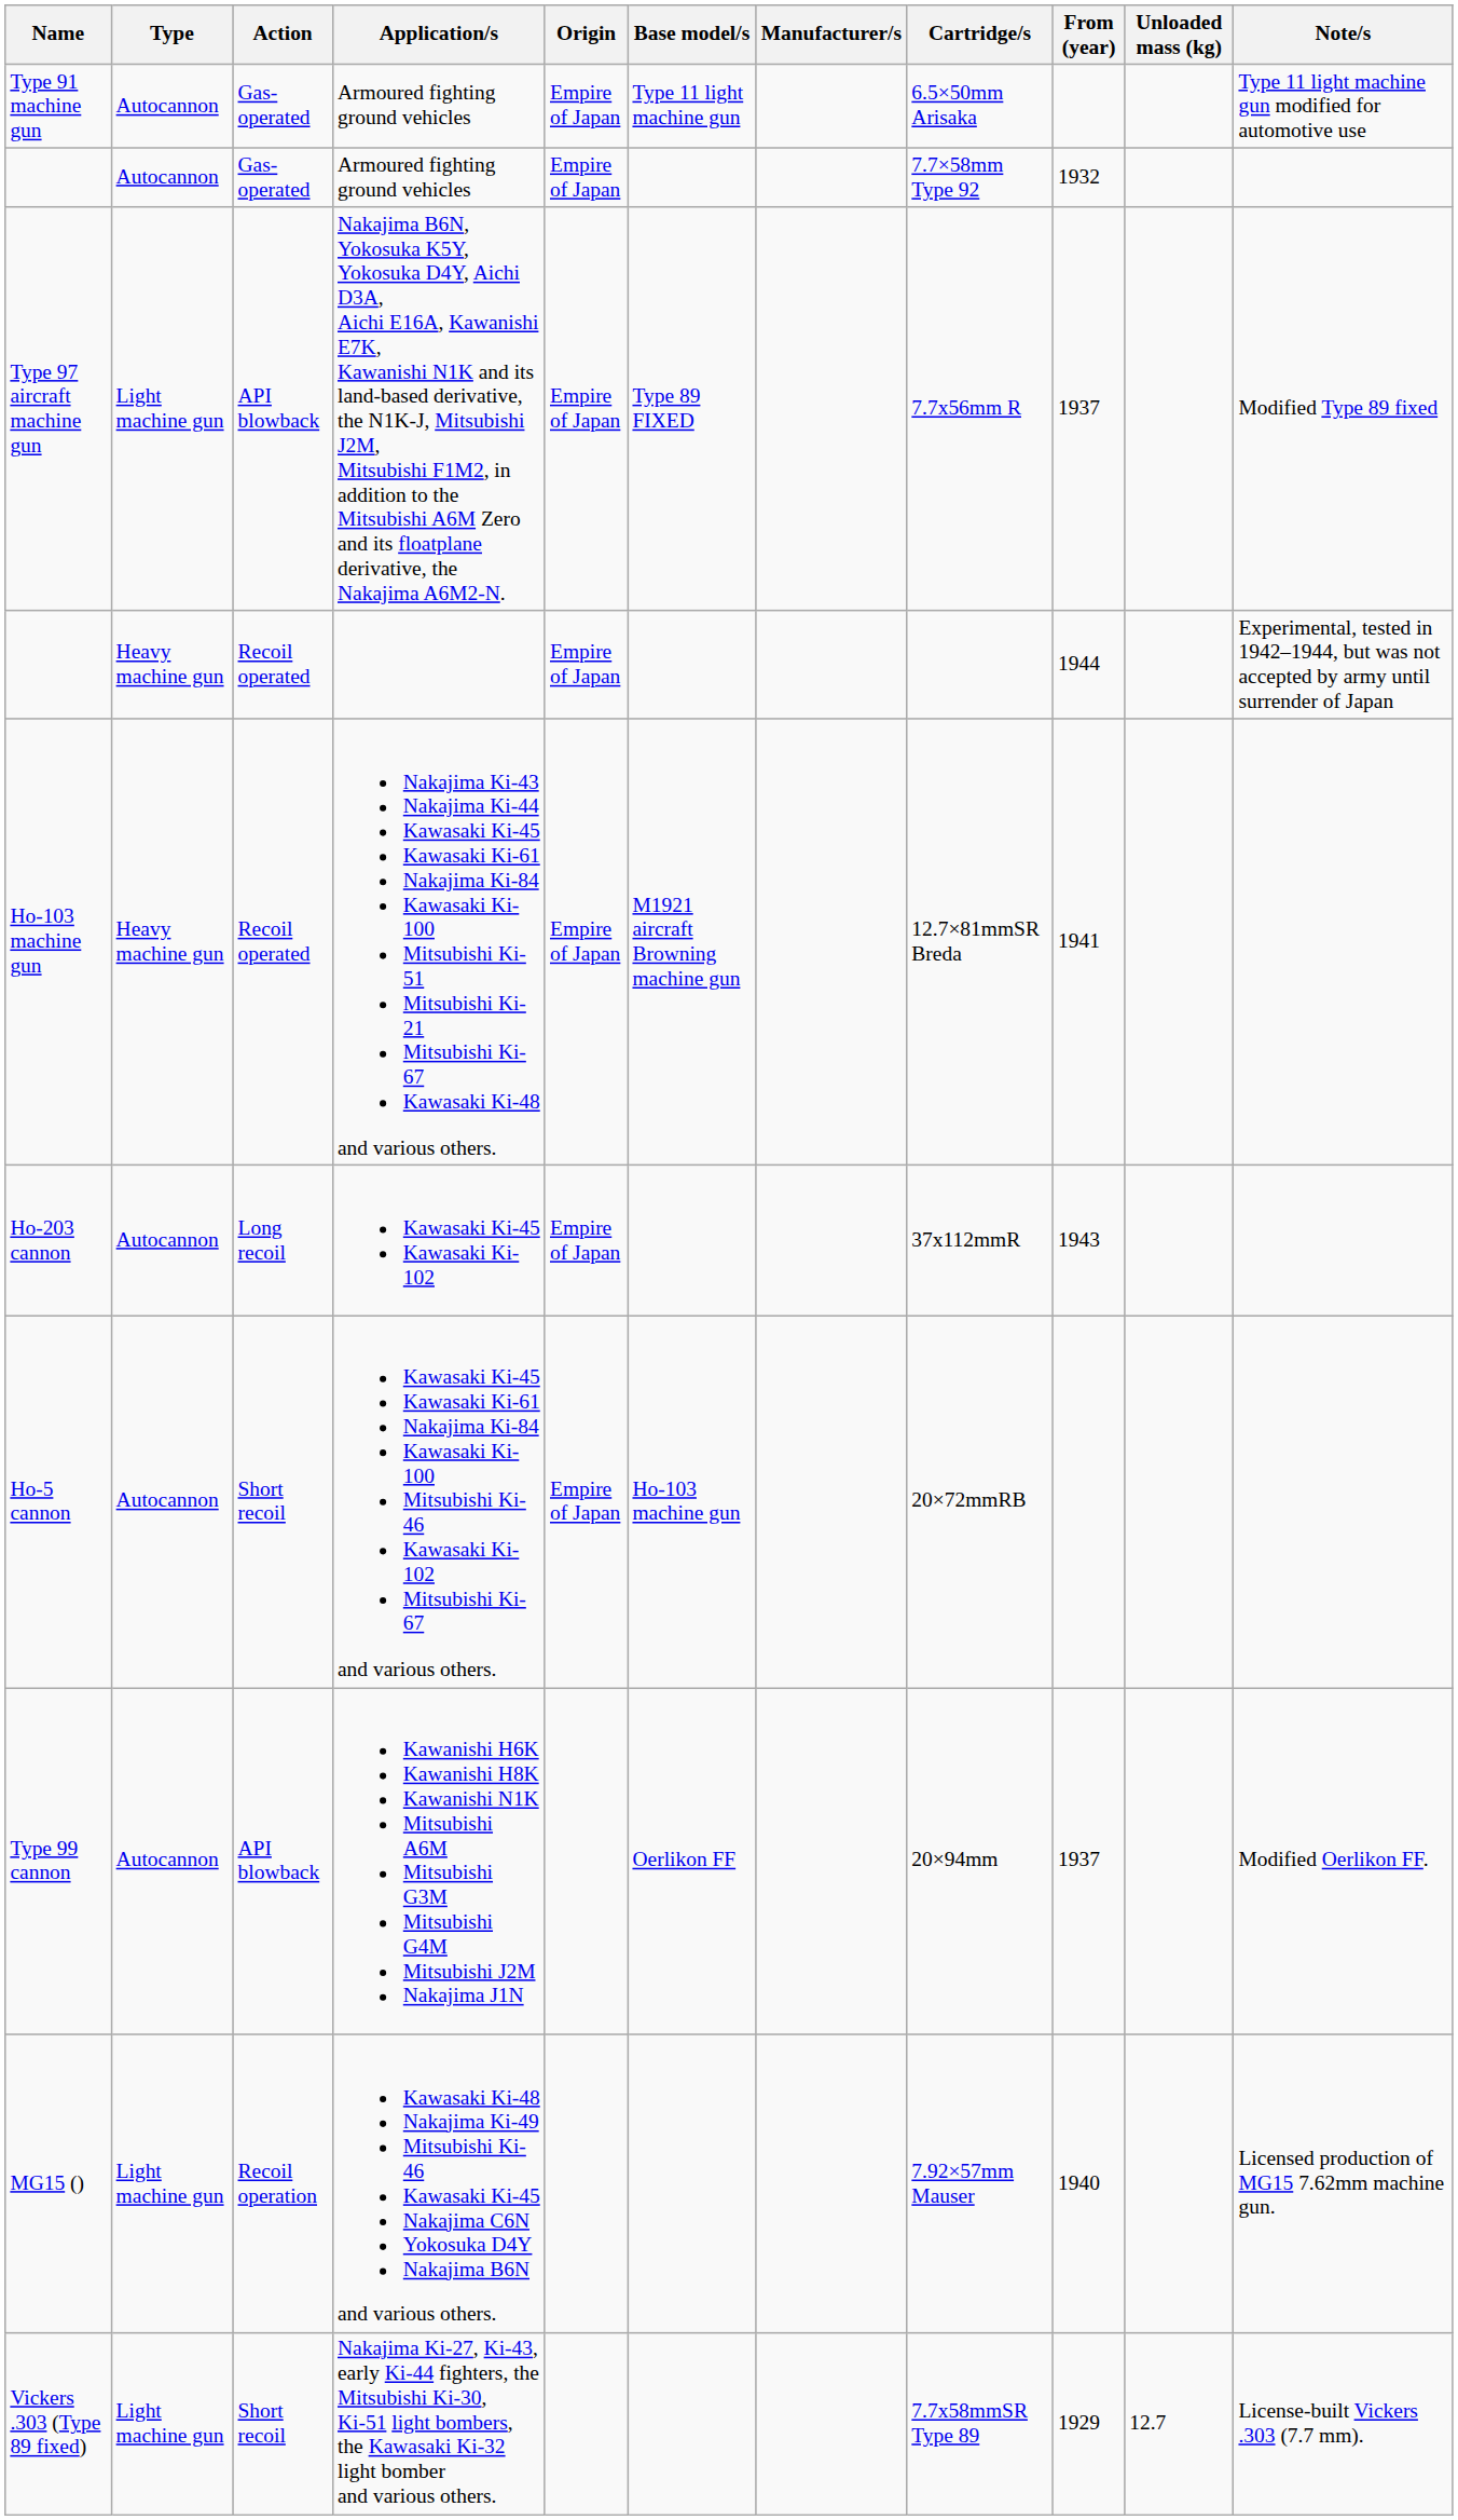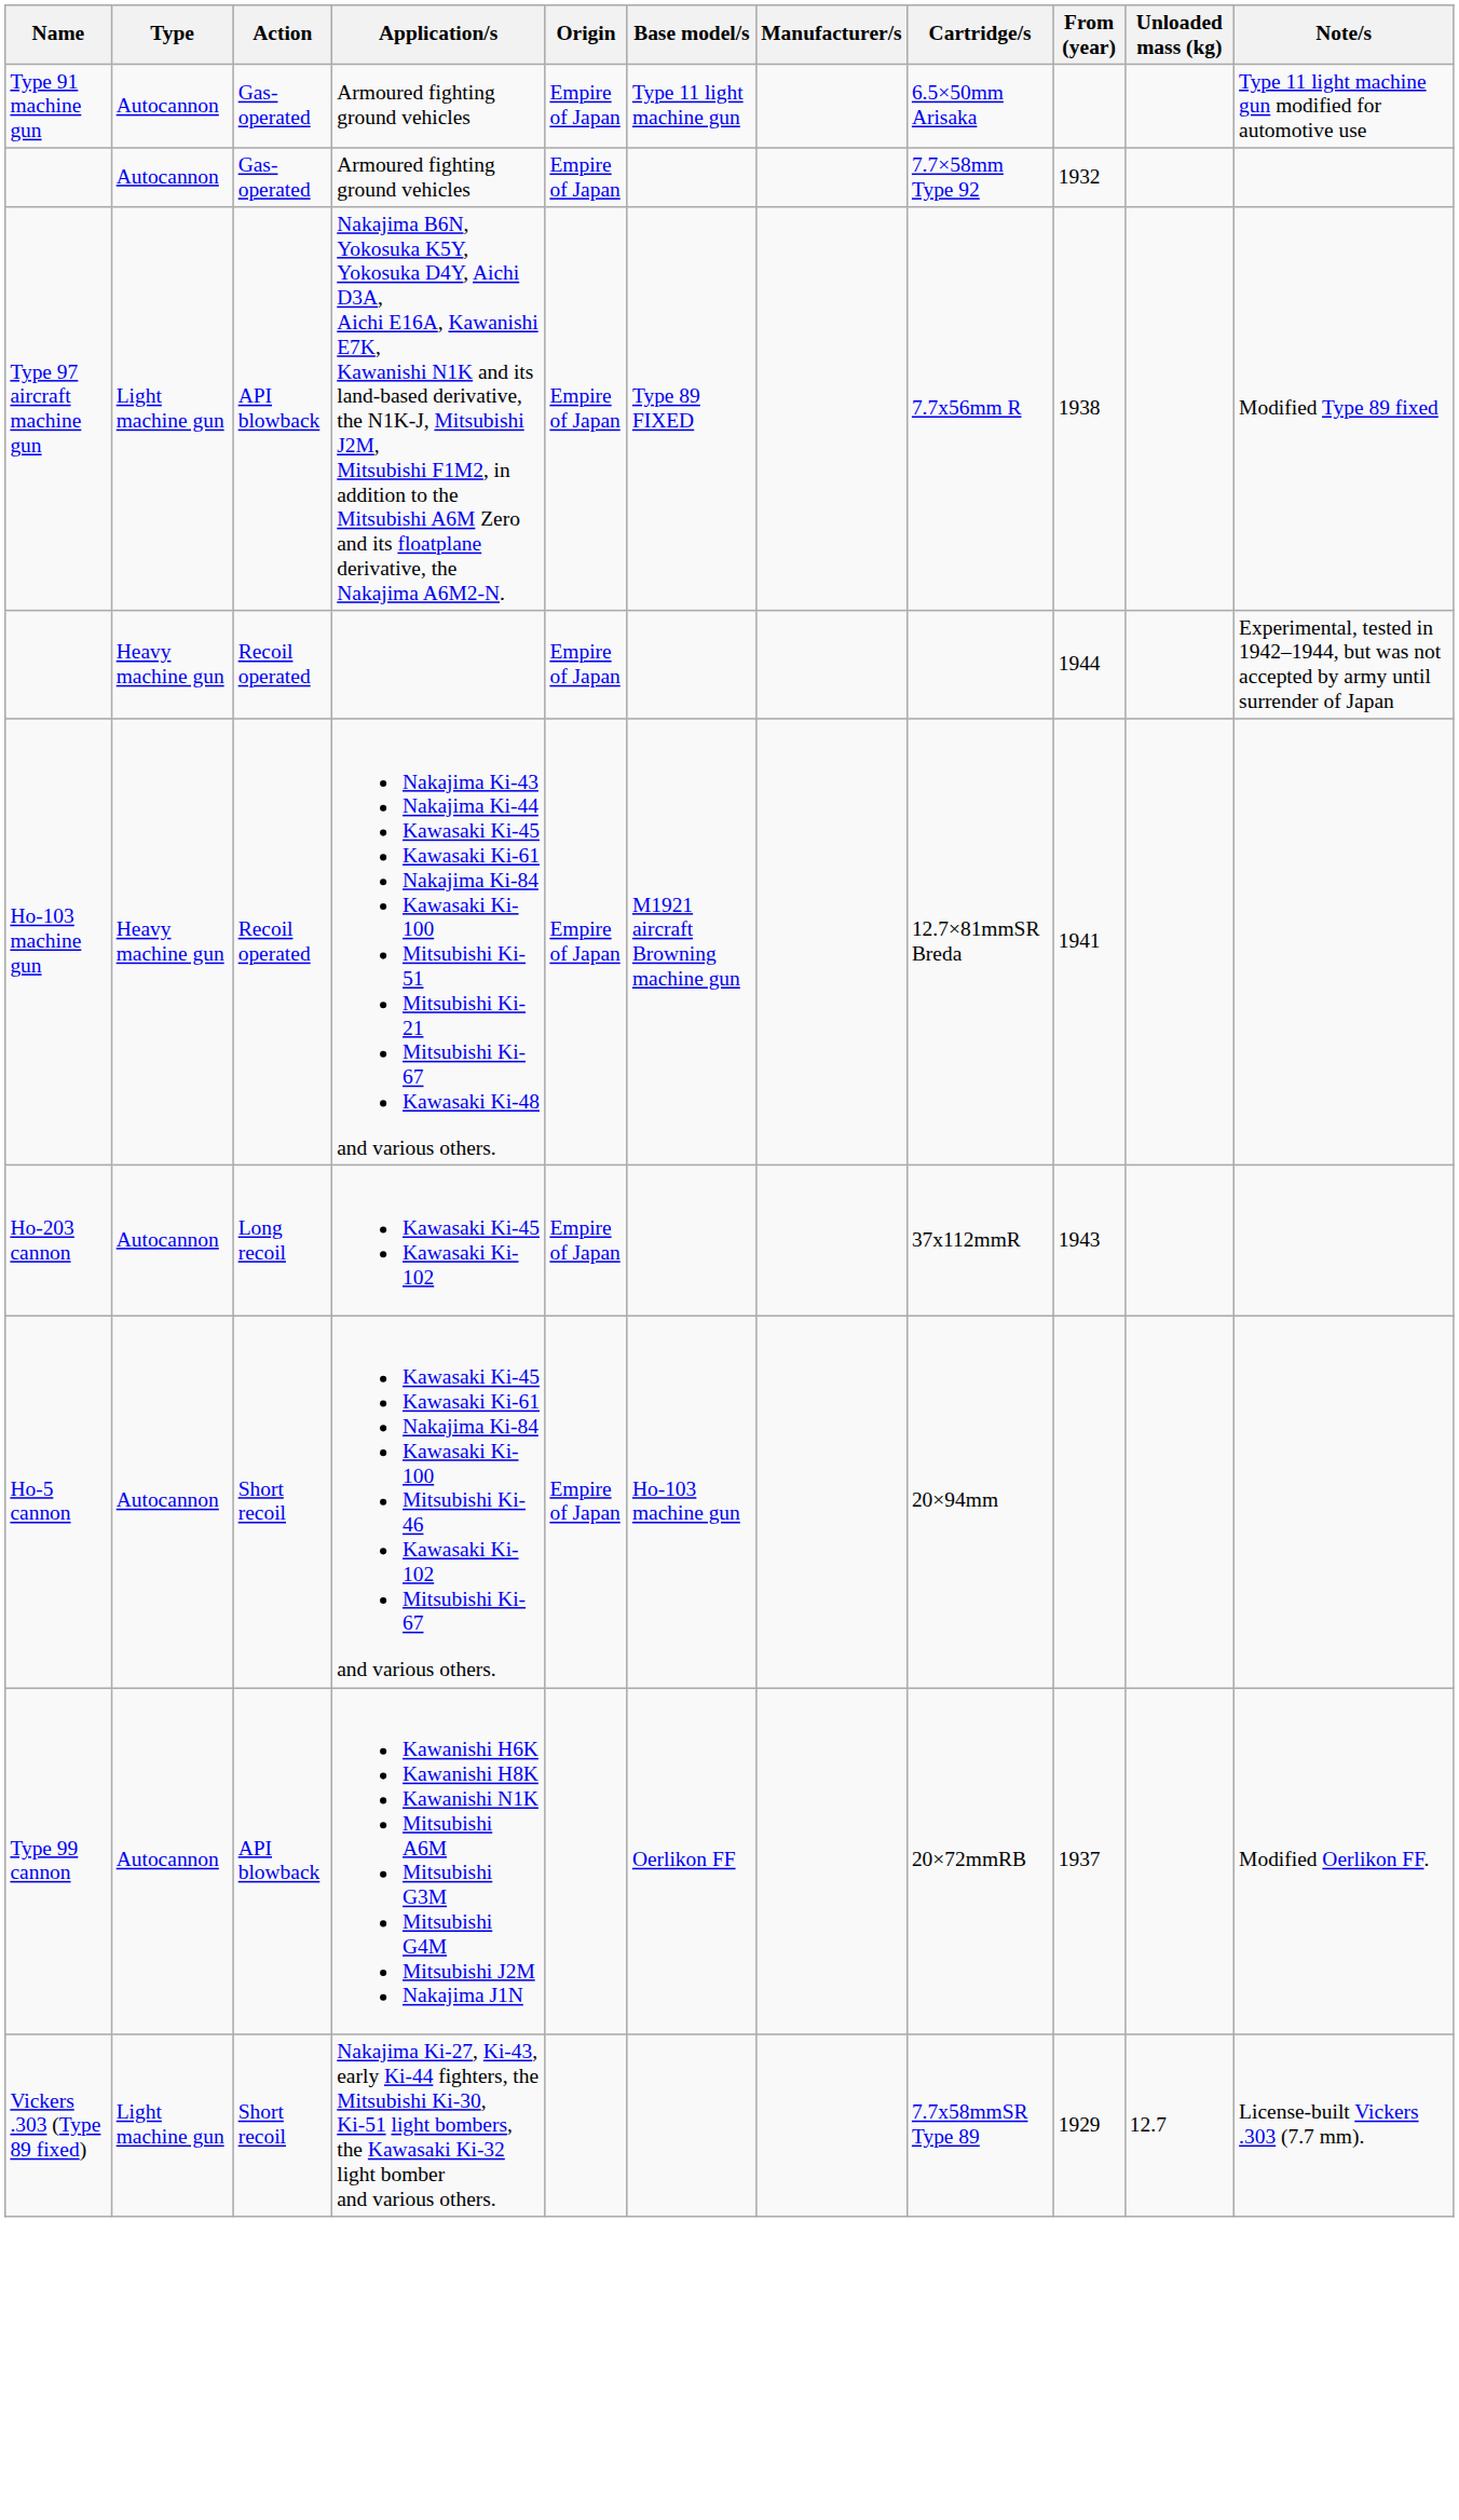Type 97 aircraft machine gun | From (year): 1937 -> 1938
Ho-5 cannon | Cartridge/s: 20×72mmRB -> 20×94mm
Type 99 cannon | Cartridge/s: 20×94mm -> 20×72mmRB
- row: MG15 () | Light machine gun | Recoil operation | Kawasaki Ki-48 Nakajima Ki-49 Mitsubishi Ki-46 Kawasaki Ki-45 Nakajima C6N Yokosuka D4Y Nakajima B6N and various others. | 7.92×57mm Mauser | 1940 | Licensed production of MG15 7.62mm machine gun.
